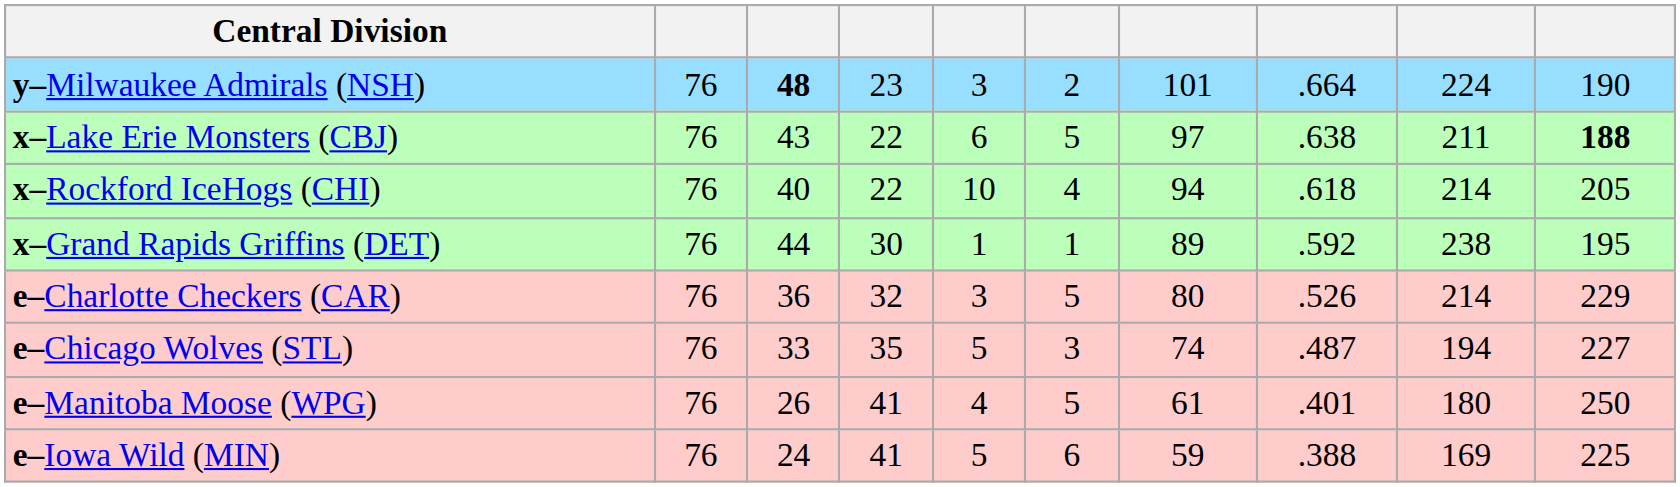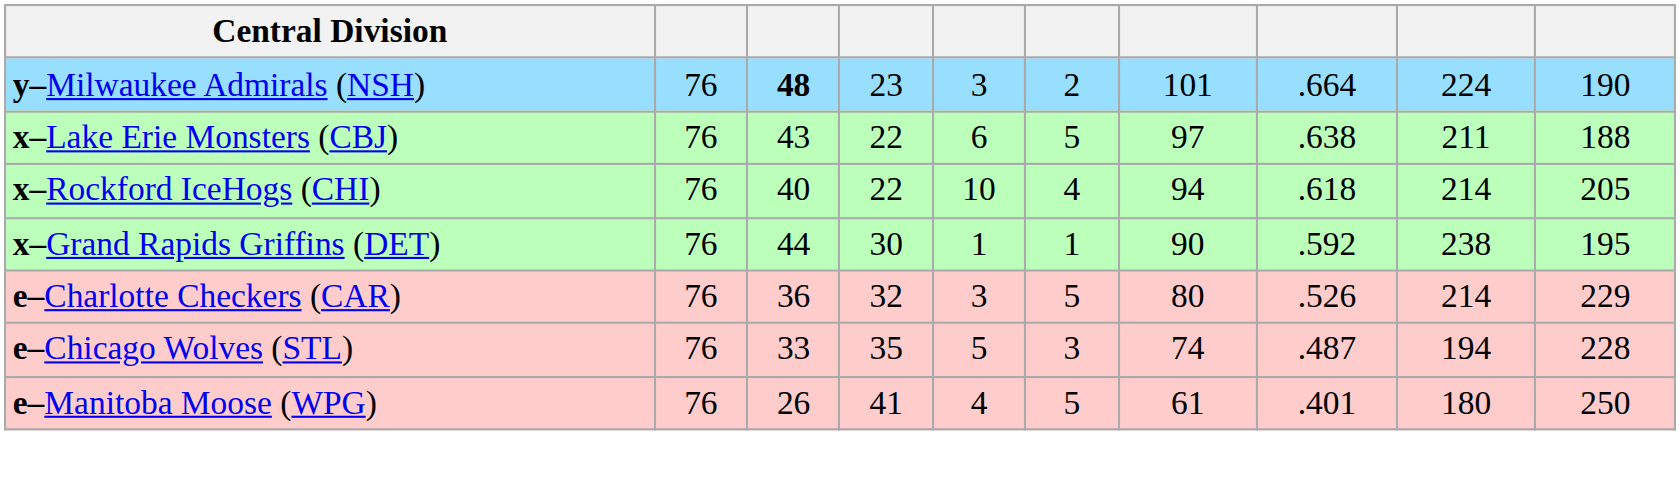x–Lake Erie Monsters (CBJ) | column 10: bold -> normal
x–Grand Rapids Griffins (DET) | column 7: 89 -> 90
e–Chicago Wolves (STL) | column 10: 227 -> 228
- row: e–Iowa Wild (MIN) | 76 | 24 | 41 | 5 | 6 | 59 | .388 | 169 | 225
